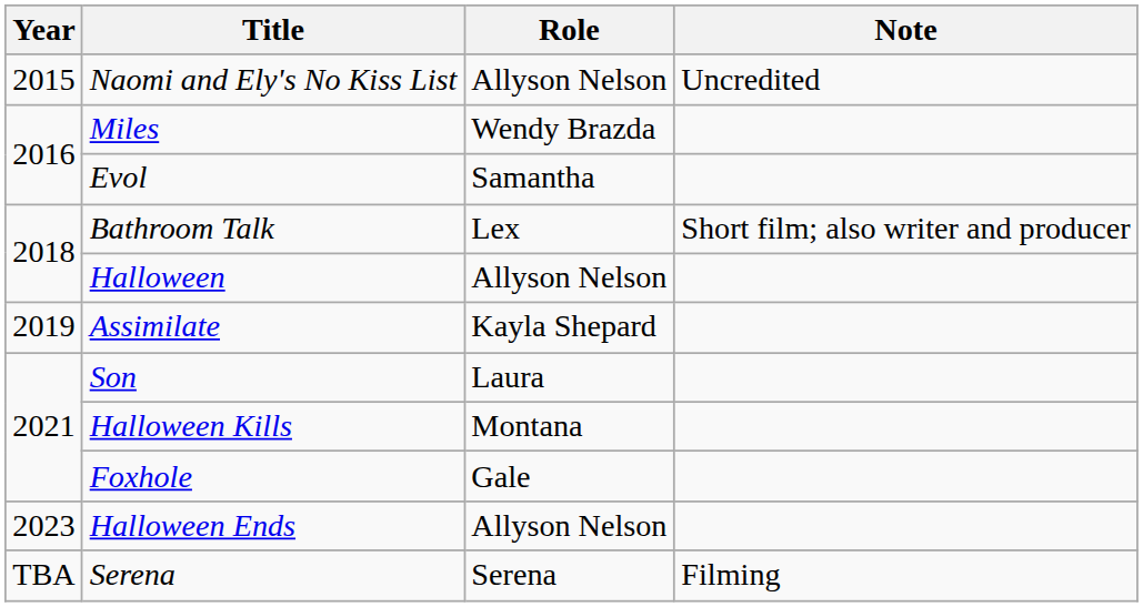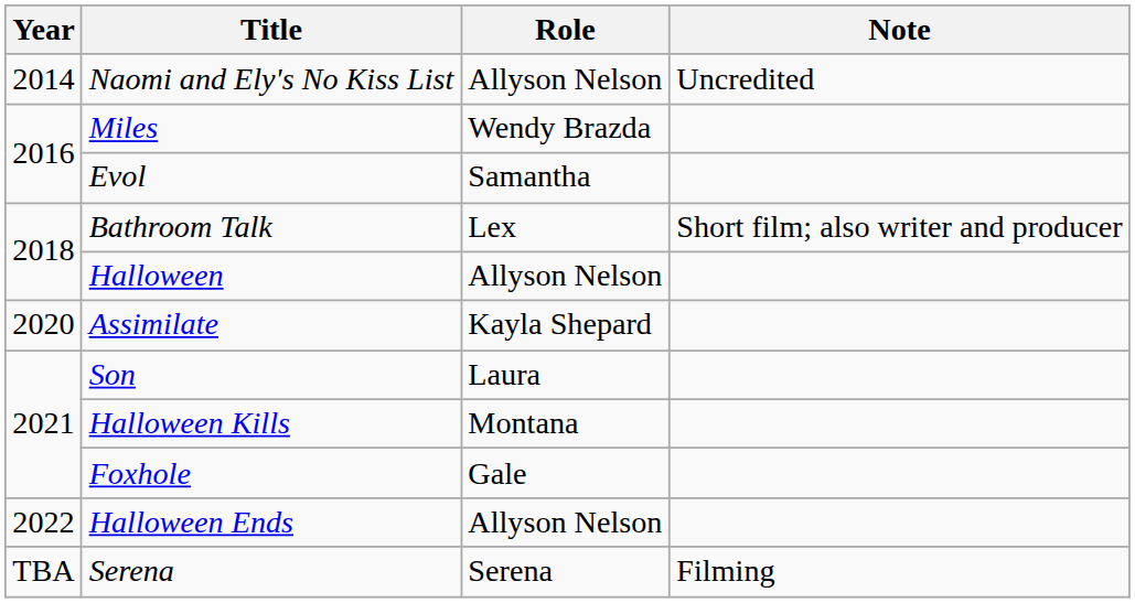Naomi and Ely's No Kiss List | Year: 2015 -> 2014
Assimilate | Year: 2019 -> 2020
Halloween Ends | Year: 2023 -> 2022
